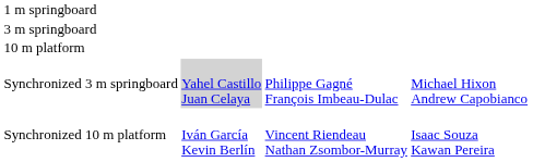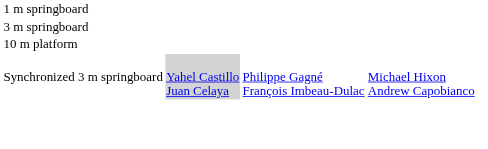- row: Synchronized 10 m platform | Iván García Kevin Berlín | Vincent Riendeau Nathan Zsombor-Murray | Isaac Souza Kawan Pereira
